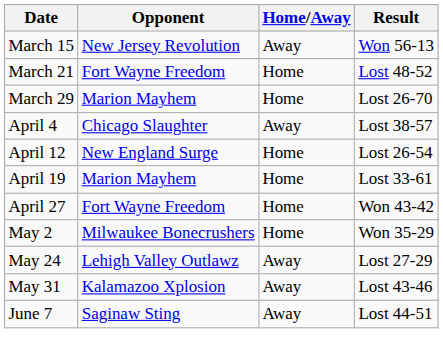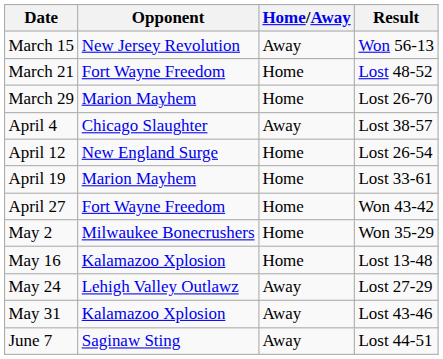+ row: May 16 | Kalamazoo Xplosion | Home | Lost 13-48
